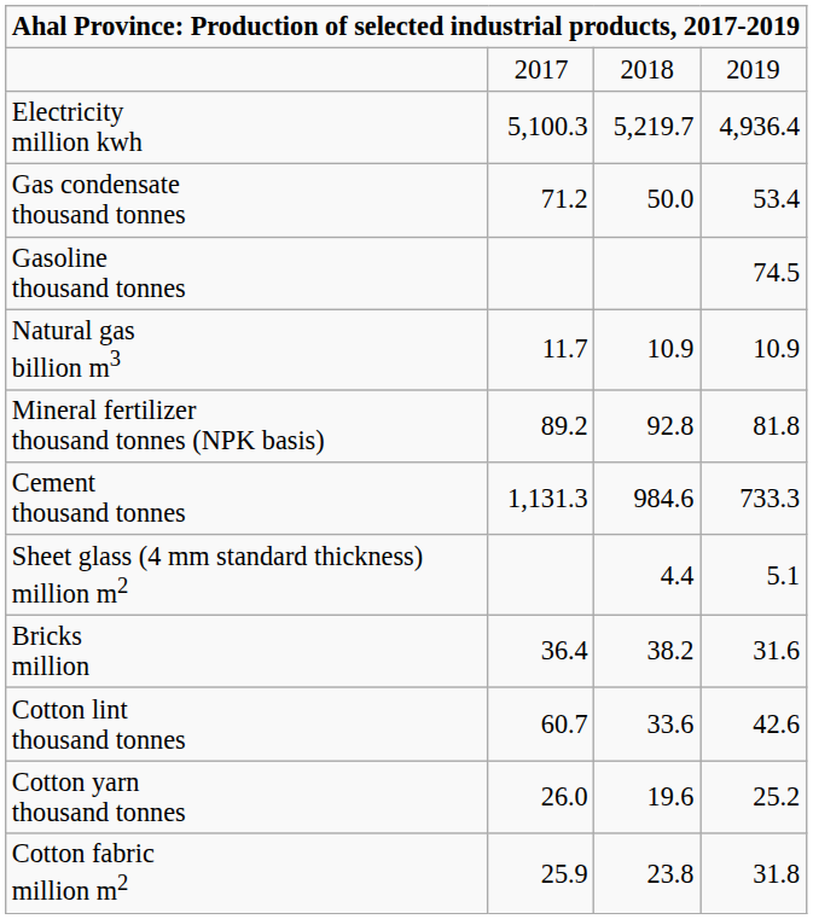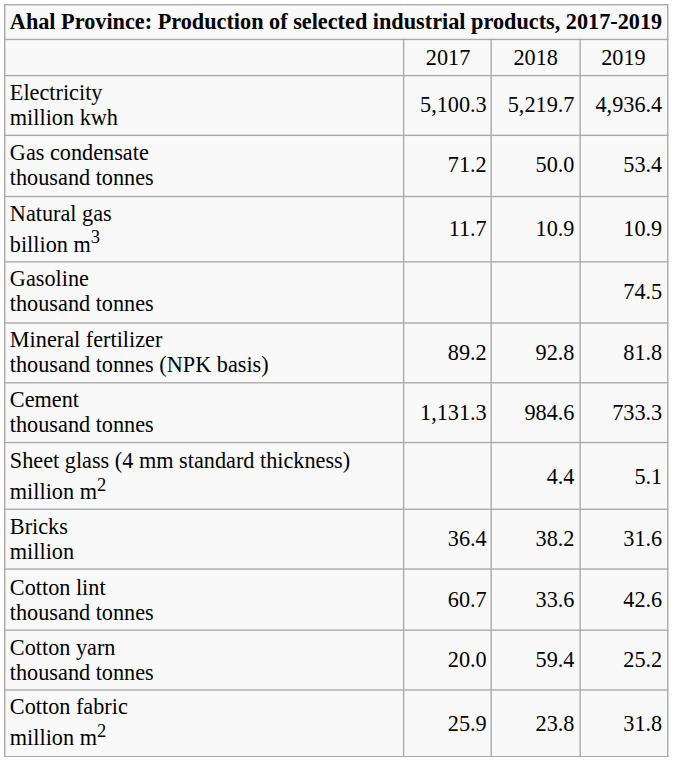rows swapped: Natural gas billion m3 <-> Gasoline thousand tonnes
Cotton yarn thousand tonnes | column 2: 26.0 -> 20.0
Cotton yarn thousand tonnes | column 3: 19.6 -> 59.4
